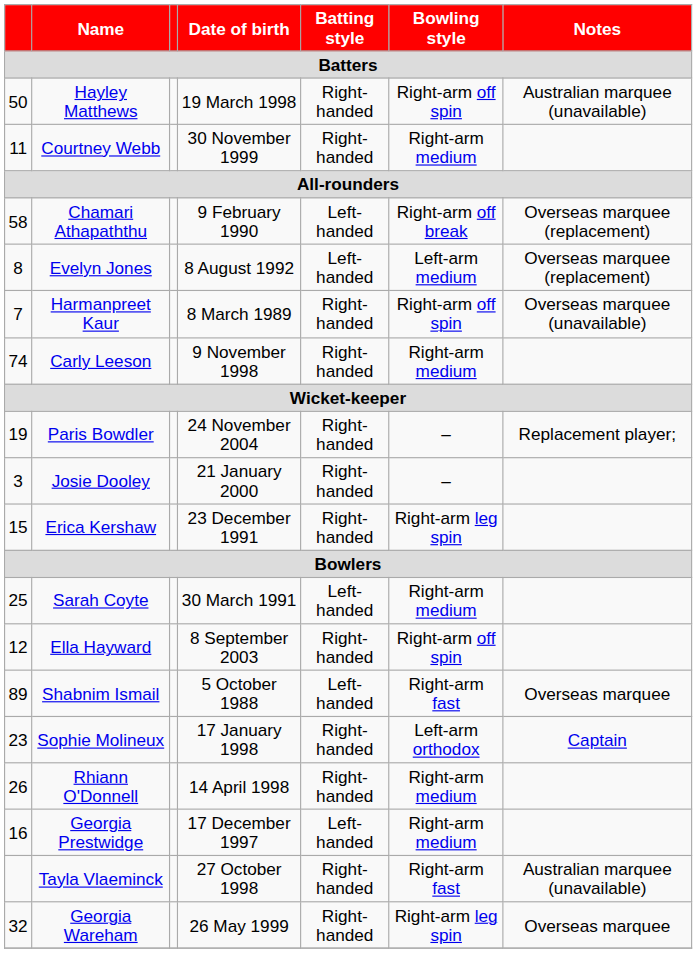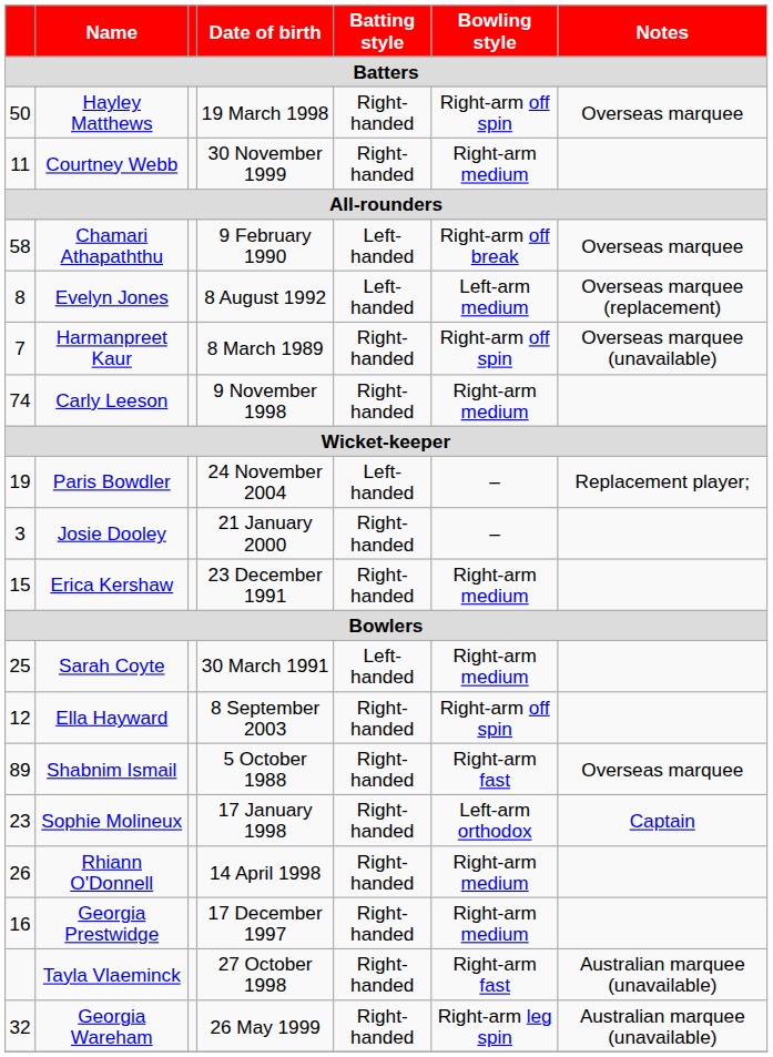Hayley Matthews | Notes: Australian marquee (unavailable) -> Overseas marquee
Chamari Athapaththu | Notes: Overseas marquee (replacement) -> Overseas marquee
Paris Bowdler | Batting style: Right-handed -> Left-handed
Erica Kershaw | Bowling style: Right-arm leg spin -> Right-arm medium
Shabnim Ismail | Batting style: Left-handed -> Right-handed
Georgia Prestwidge | Batting style: Left-handed -> Right-handed
Georgia Wareham | Notes: Overseas marquee -> Australian marquee (unavailable)
